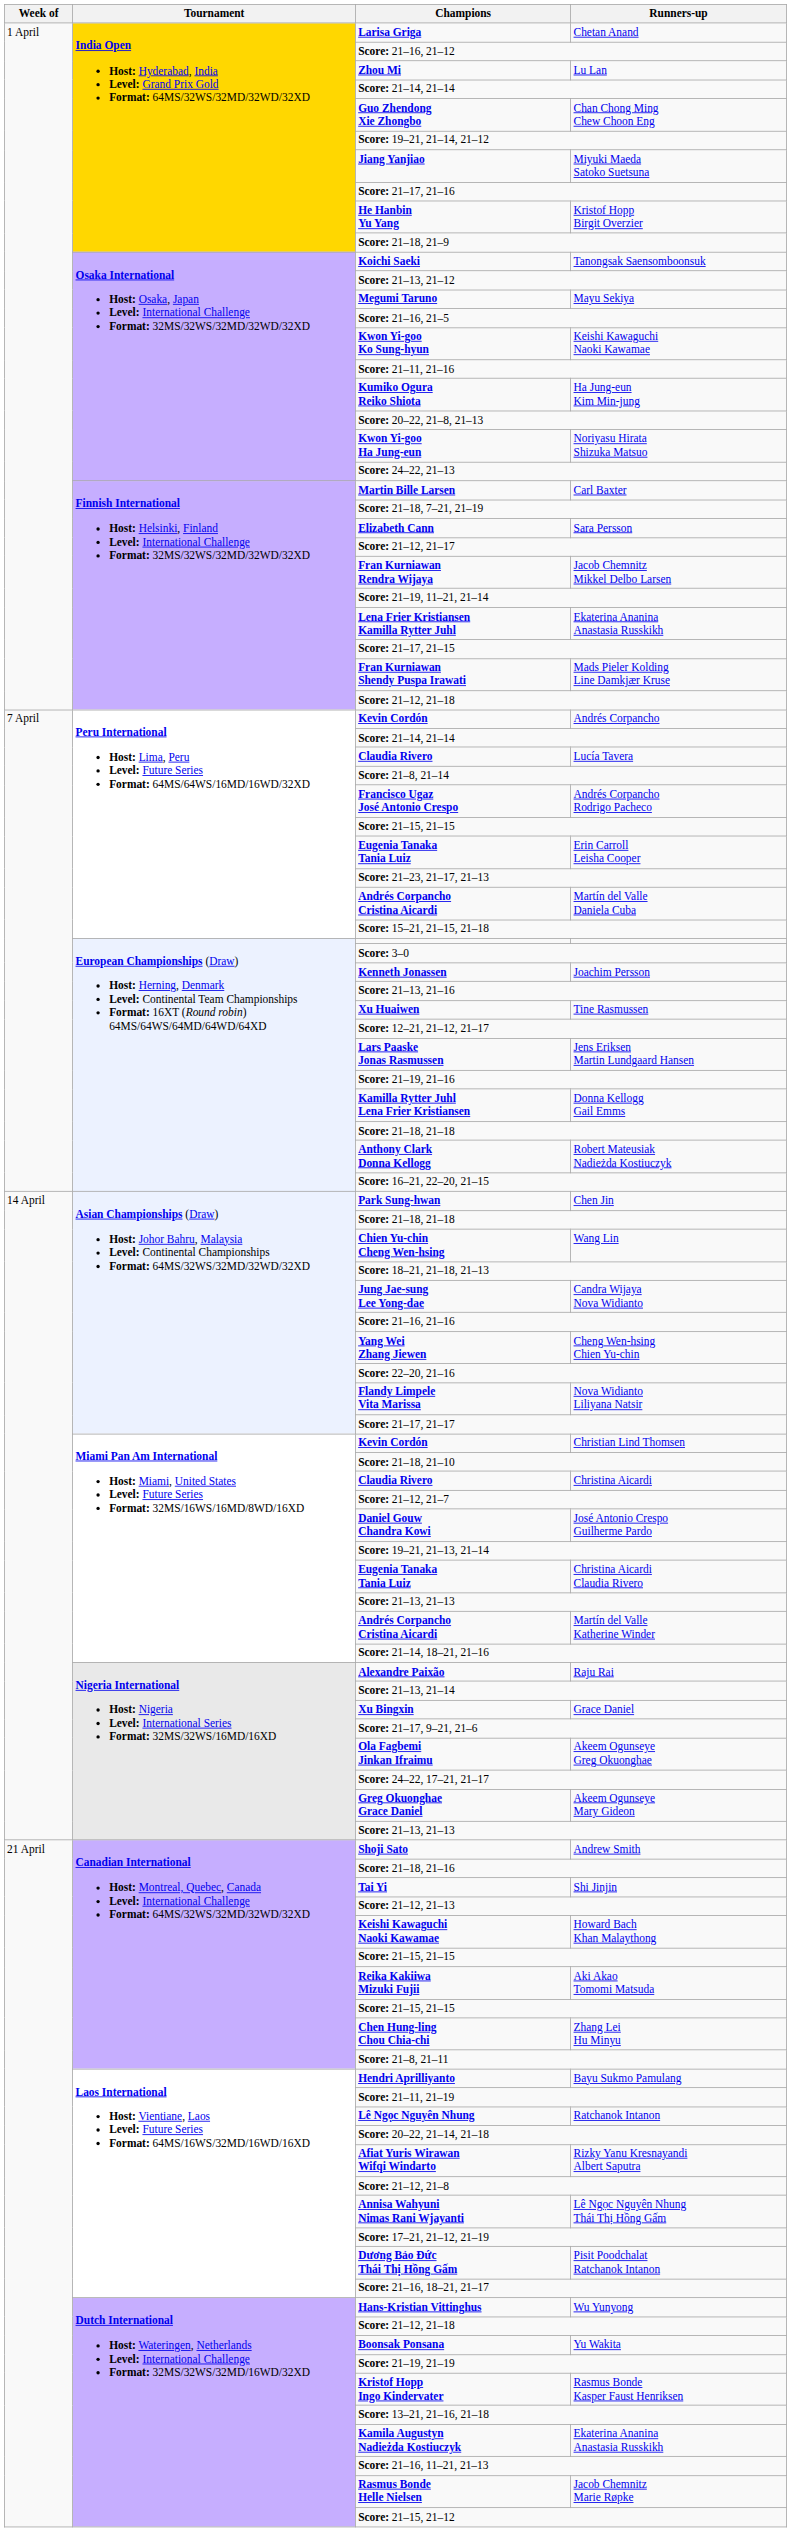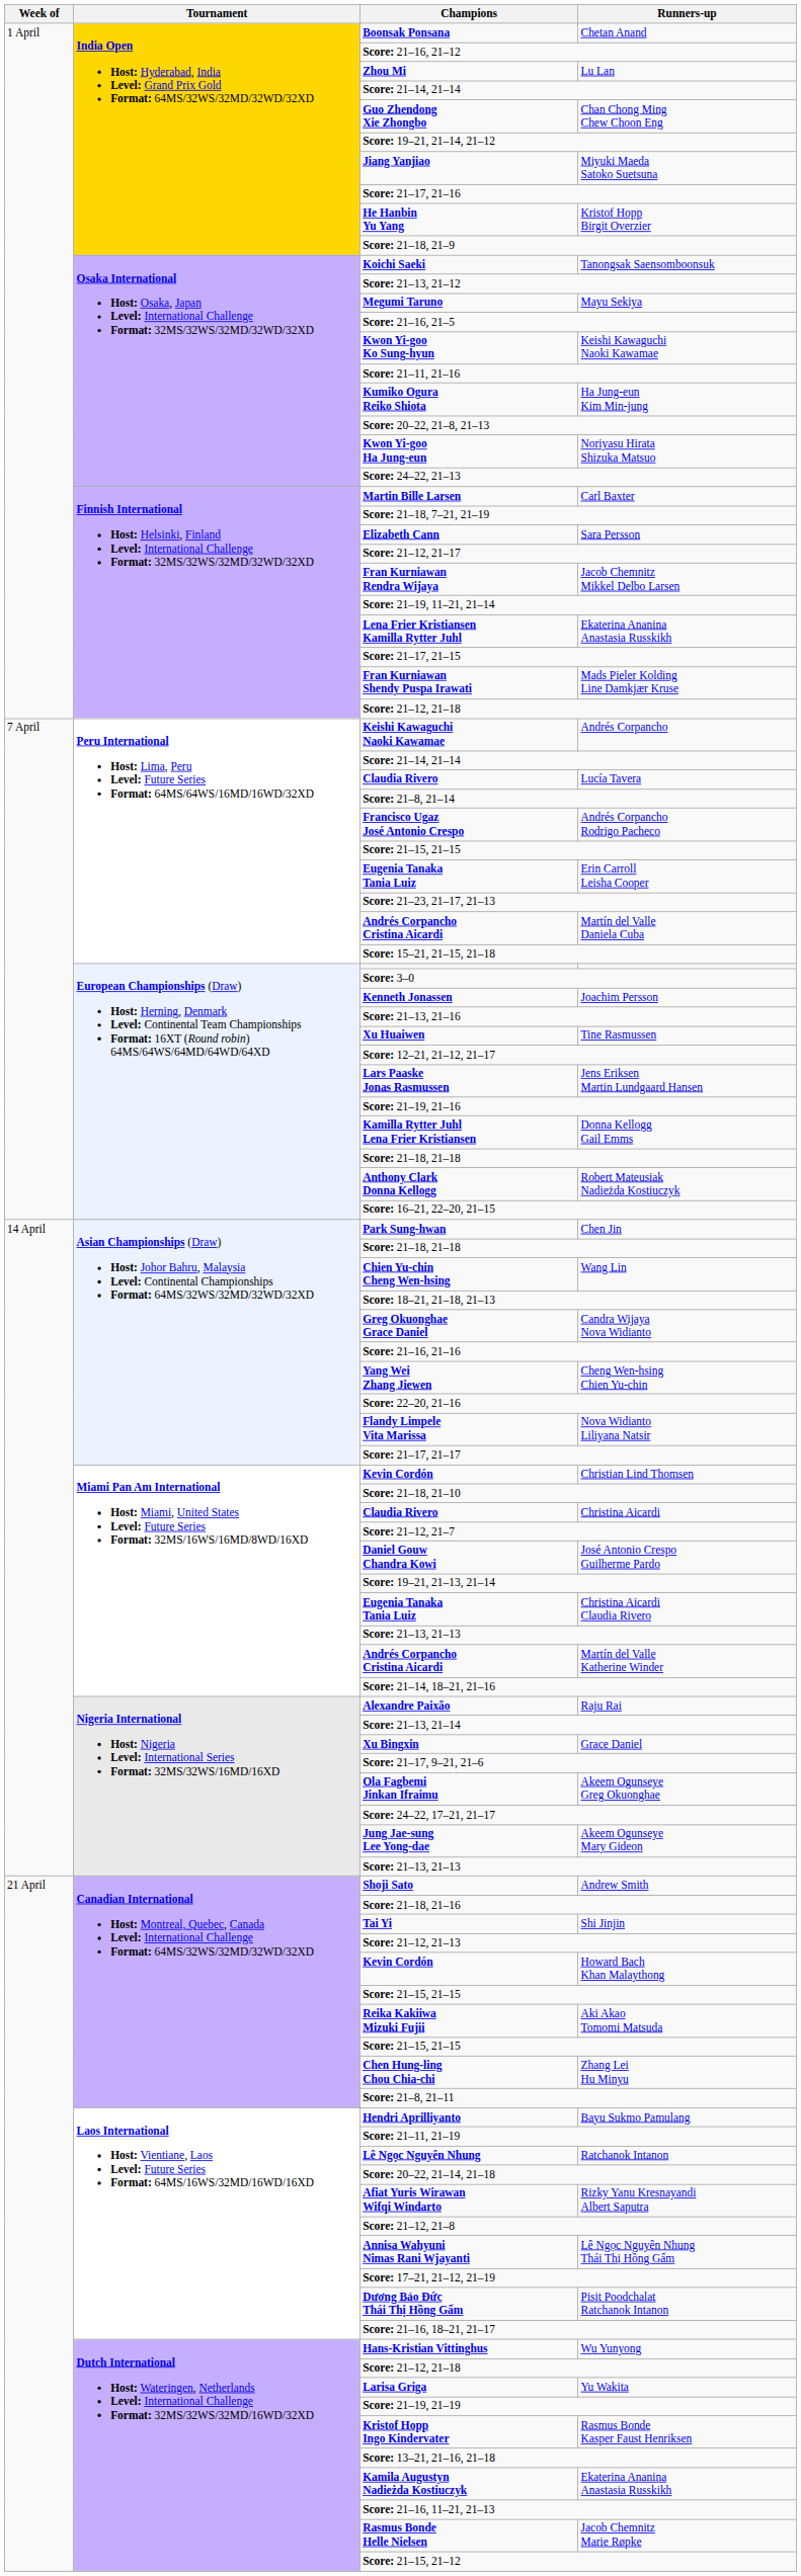Chetan Anand | Champions: Larisa Griga -> Boonsak Ponsana
Andrés Corpancho | Champions: Kevin Cordón -> Keishi Kawaguchi Naoki Kawamae
Candra Wijaya Nova Widianto | Champions: Jung Jae-sung Lee Yong-dae -> Greg Okuonghae Grace Daniel
Akeem Ogunseye Mary Gideon | Champions: Greg Okuonghae Grace Daniel -> Jung Jae-sung Lee Yong-dae
Howard Bach Khan Malaythong | Champions: Keishi Kawaguchi Naoki Kawamae -> Kevin Cordón
Yu Wakita | Champions: Boonsak Ponsana -> Larisa Griga
